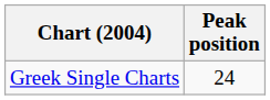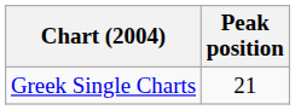Greek Single Charts | Peak position: 24 -> 21
